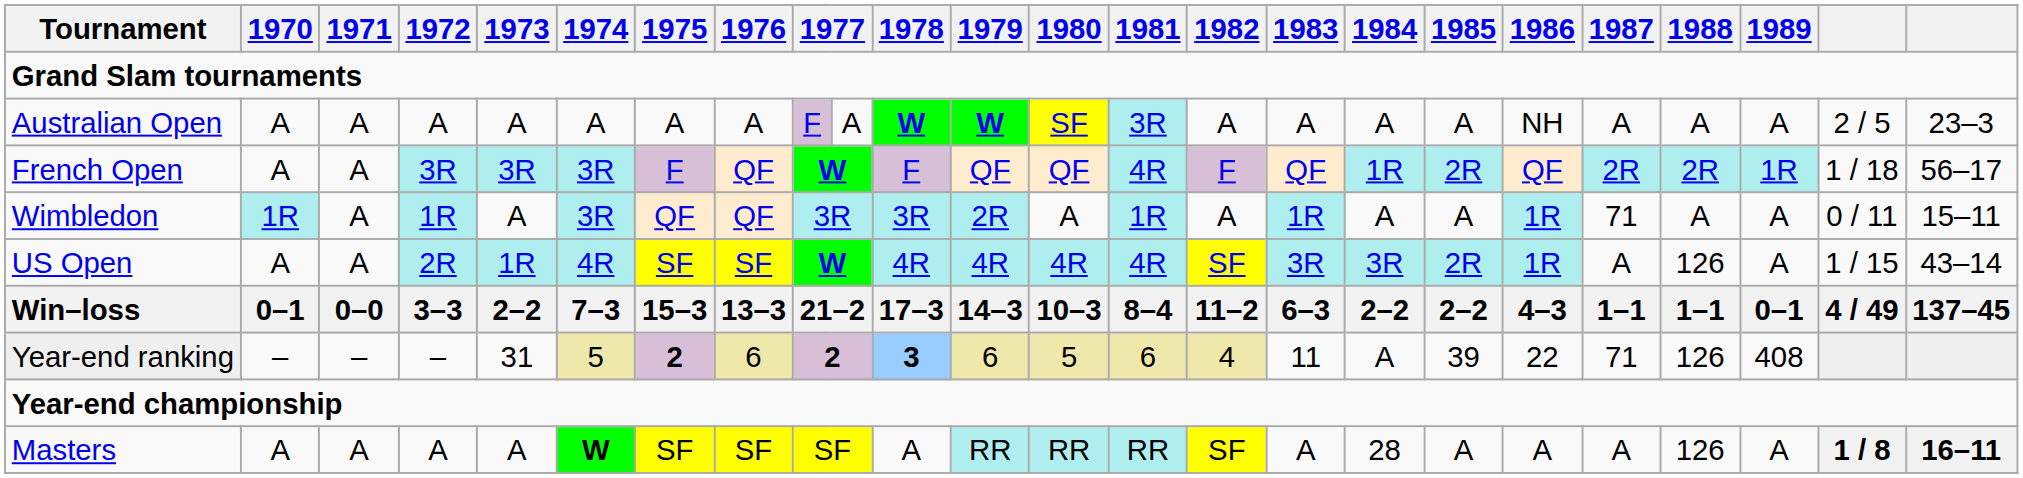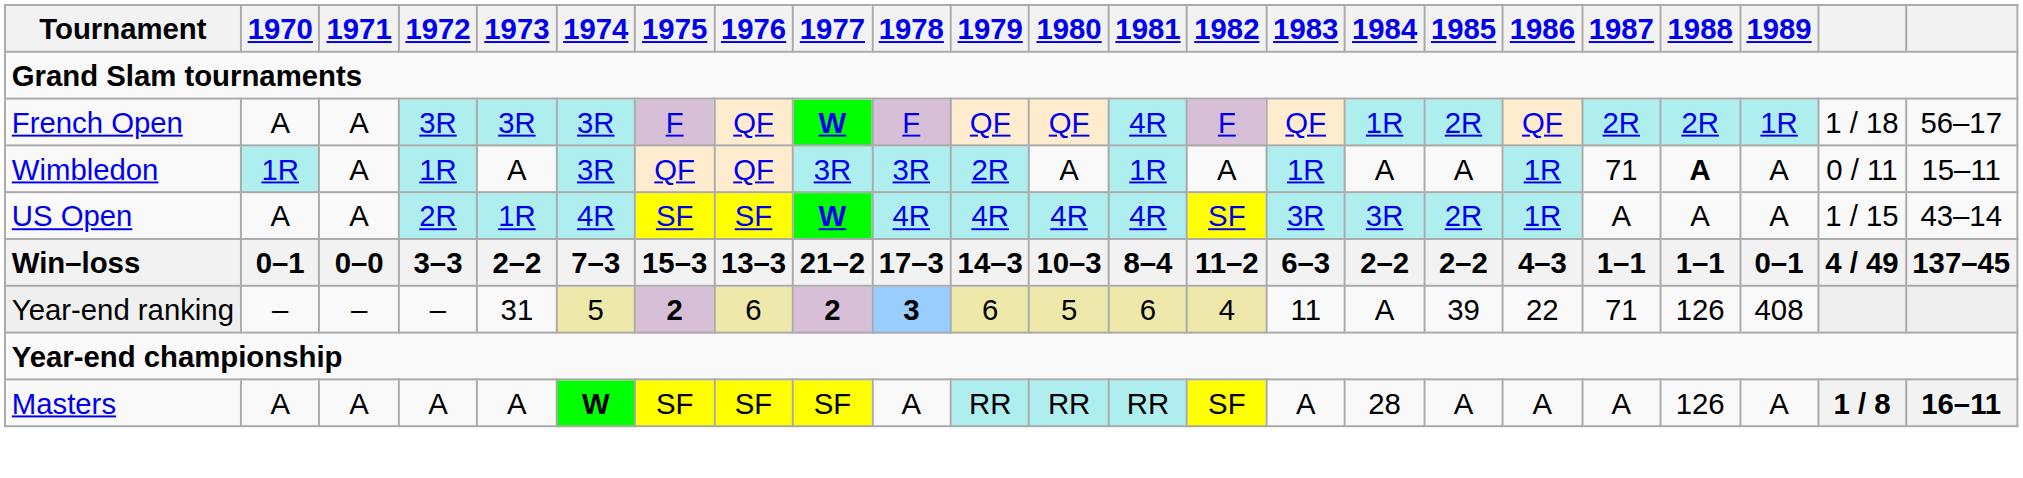- row: Australian Open | A | A | A | A | A | A | A | F | A | W | W | SF | 3R | A | A | A | A | NH | A | A | A | 2 / 5 | 23–3
Wimbledon | 1988: normal -> bold
US Open | 1988: 126 -> A
